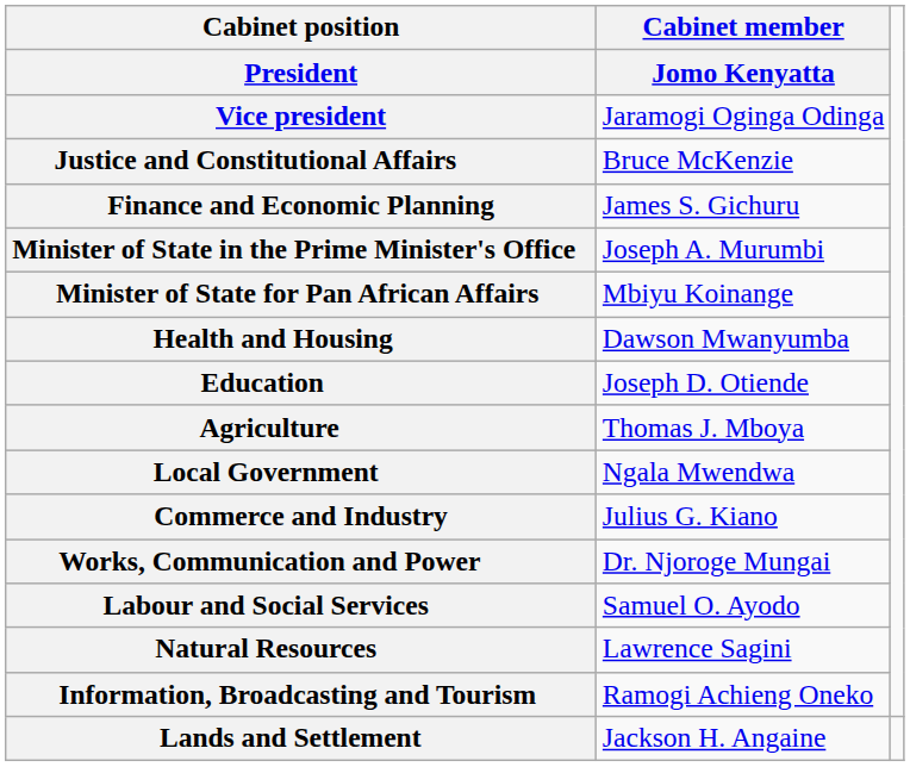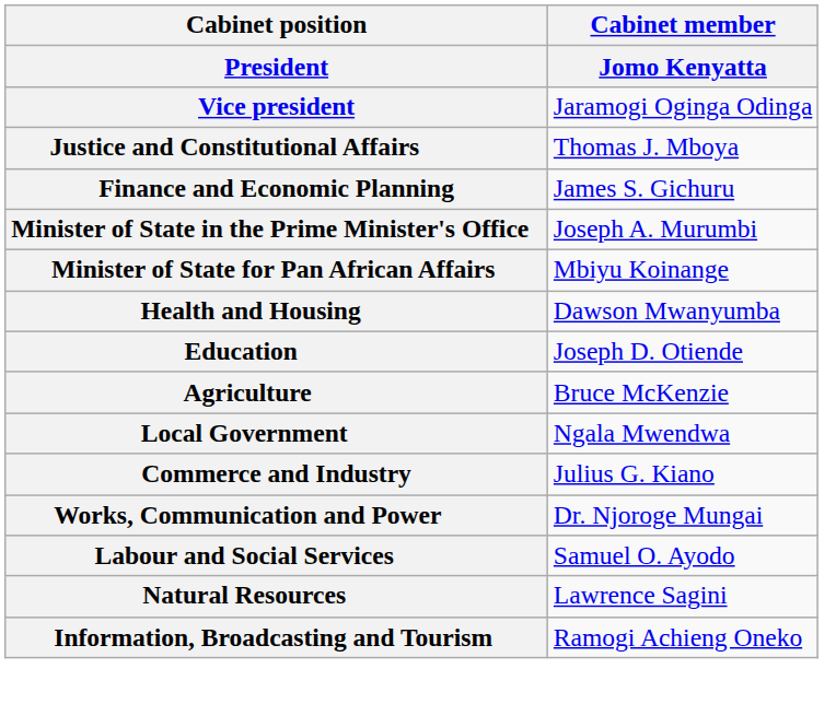Justice and Constitutional Affairs | Cabinet member / Jomo Kenyatta: Bruce McKenzie -> Thomas J. Mboya
Agriculture | Cabinet member / Jomo Kenyatta: Thomas J. Mboya -> Bruce McKenzie
- row: Lands and Settlement | Jackson H. Angaine
